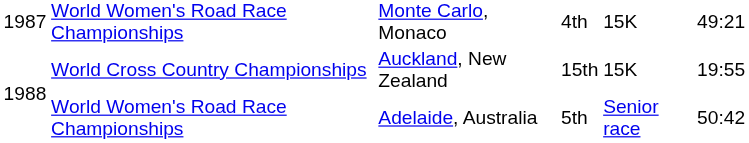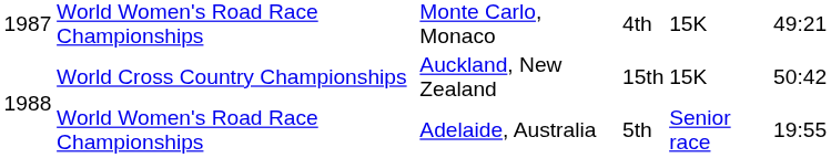World Cross Country Championships | column 6: 19:55 -> 50:42
World Women's Road Race Championships / Adelaide, Australia | column 6: 50:42 -> 19:55
